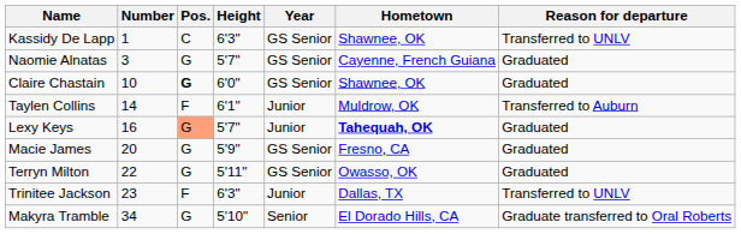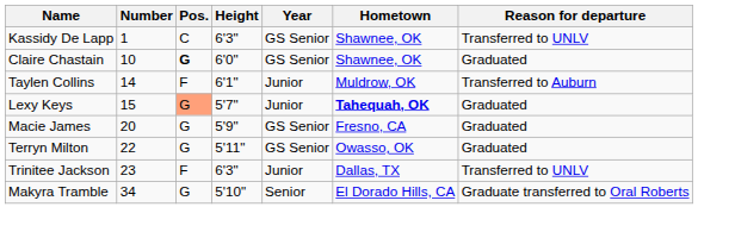- row: Naomie Alnatas | 3 | G | 5'7" | GS Senior | Cayenne, French Guiana | Graduated
Lexy Keys | Number: 16 -> 15
